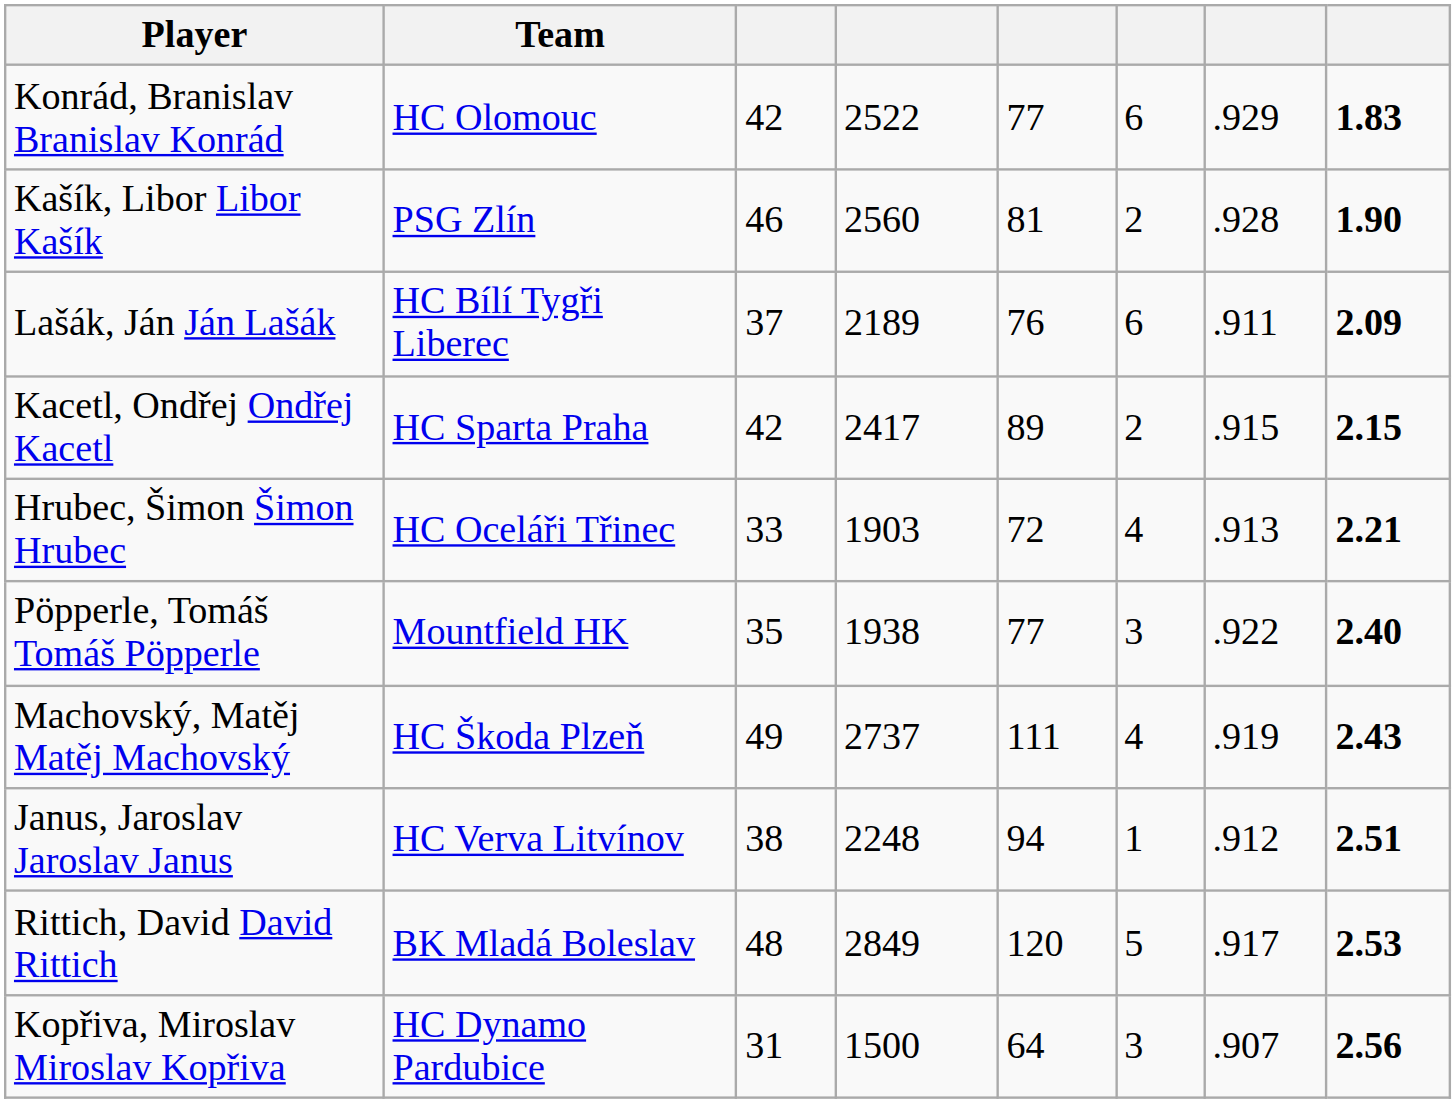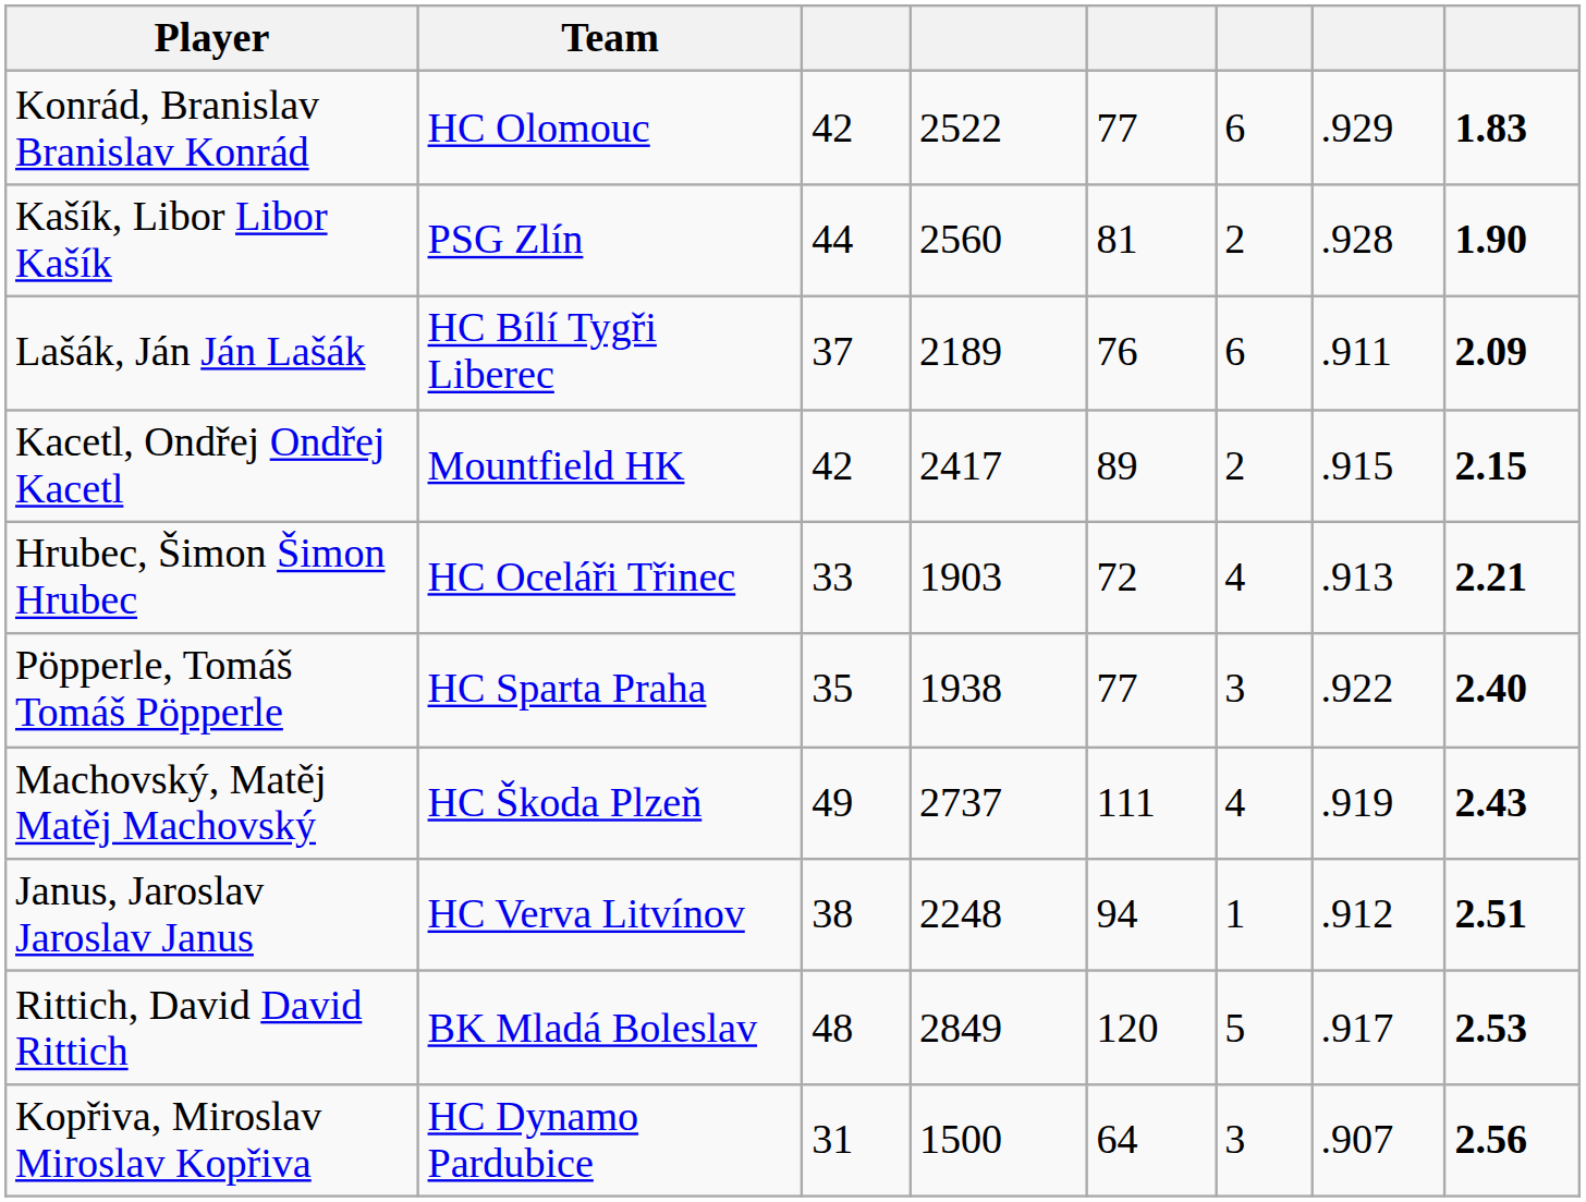Kašík, Libor Libor Kašík | column 3: 46 -> 44
Kacetl, Ondřej Ondřej Kacetl | Team: HC Sparta Praha -> Mountfield HK
Pöpperle, Tomáš Tomáš Pöpperle | Team: Mountfield HK -> HC Sparta Praha
